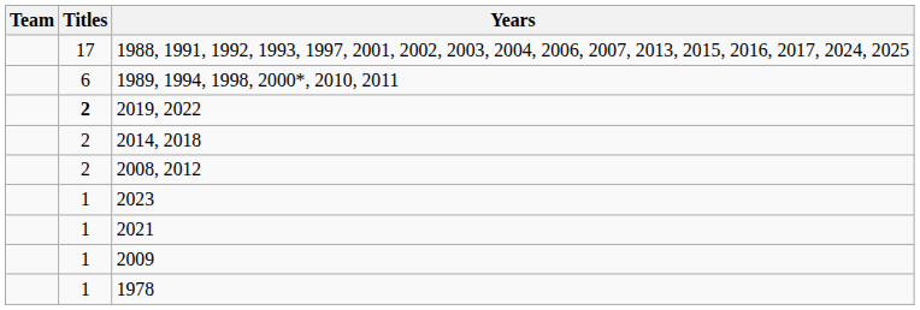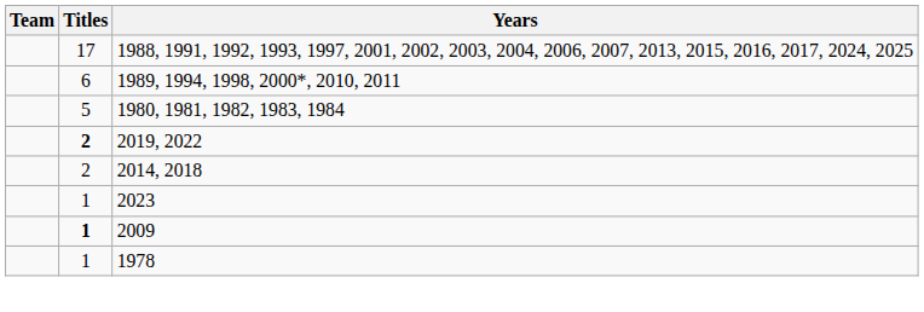+ row: 5 | 1980, 1981, 1982, 1983, 1984
- row: 2 | 2008, 2012
- row: 1 | 2021
2009 | Titles: normal -> bold
